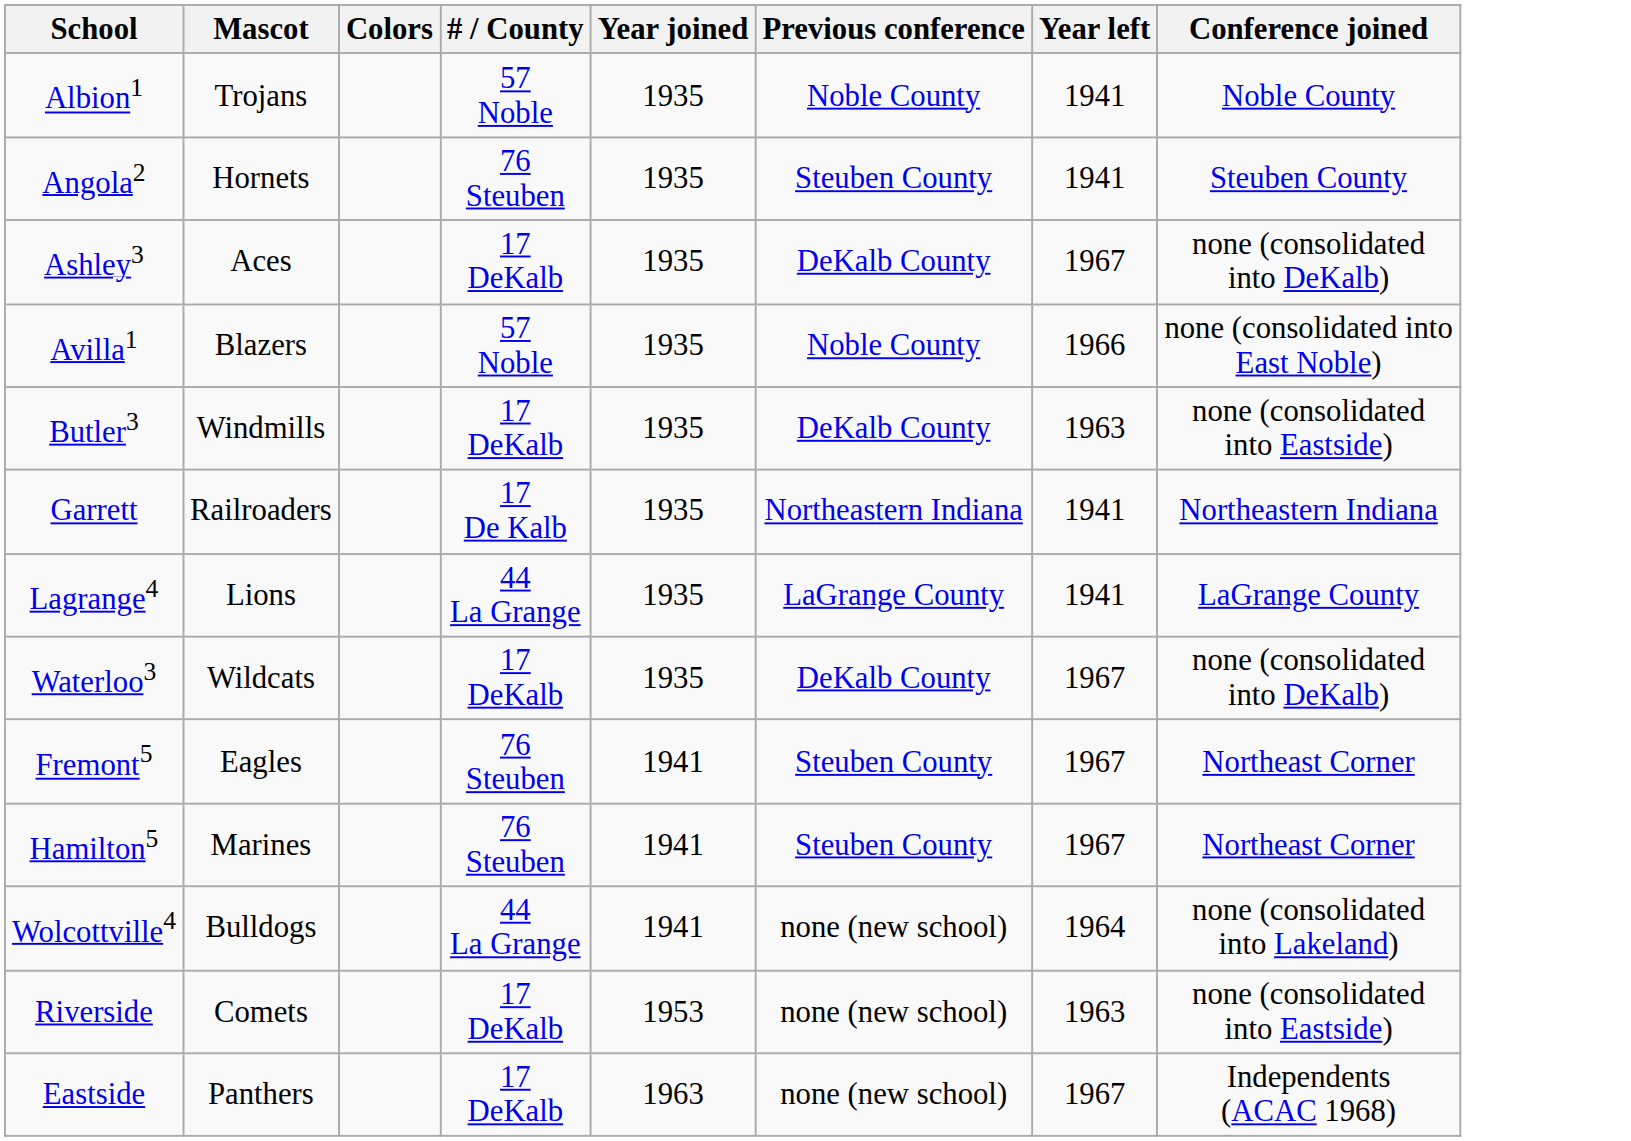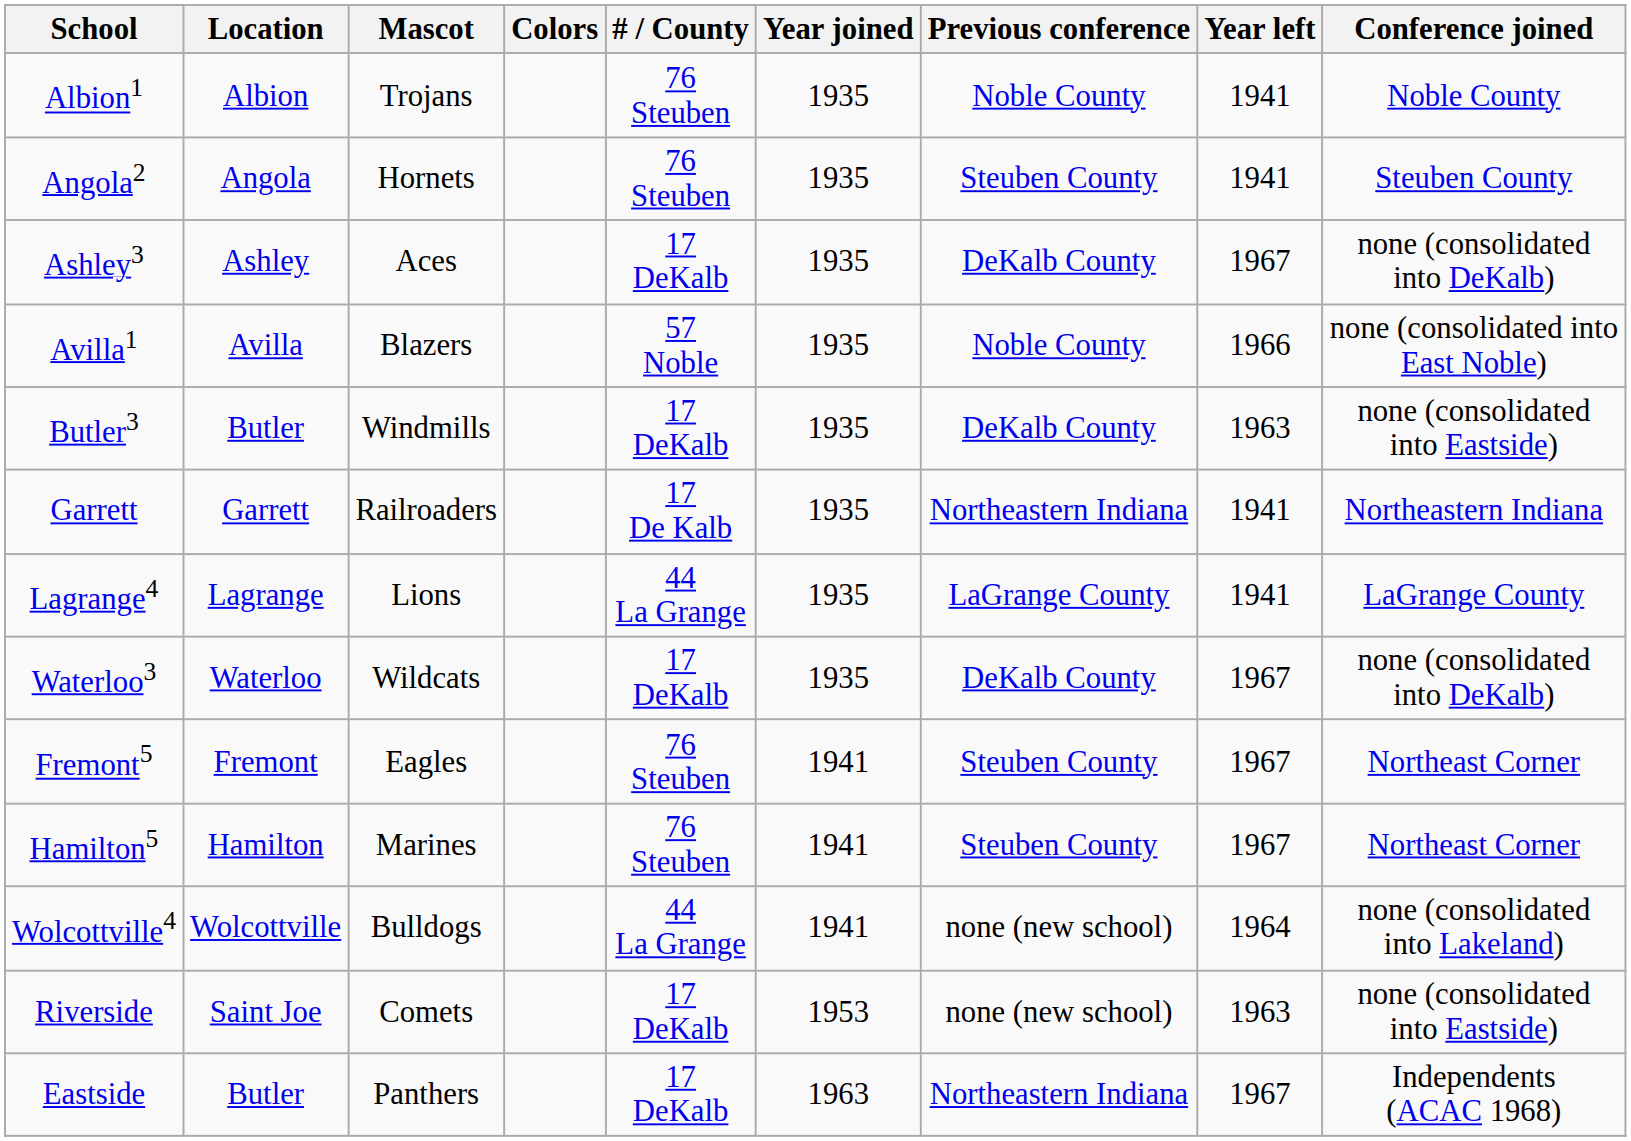+ column: Location | Albion | Angola | Ashley | Avilla | Butler | Garrett | Lagrange | Waterloo | Fremont | Hamilton | Wolcottville | Saint Joe | Butler
Albion1 | # / County: 57 Noble -> 76 Steuben
Eastside | Previous conference: none (new school) -> Northeastern Indiana
